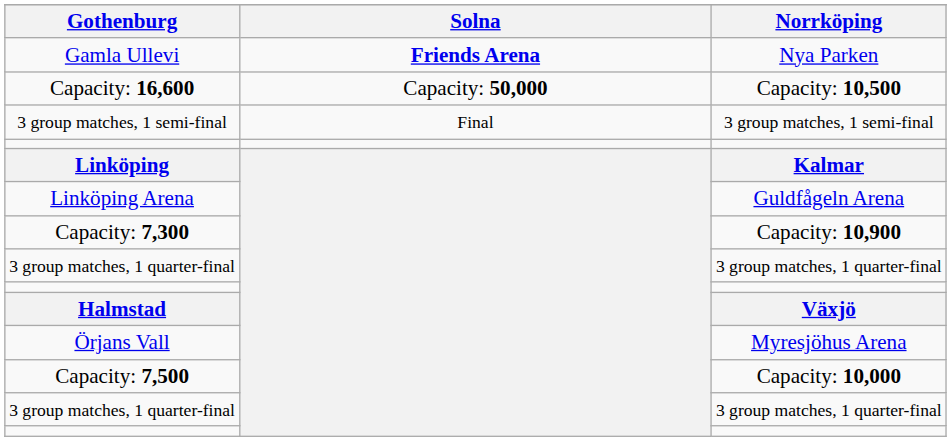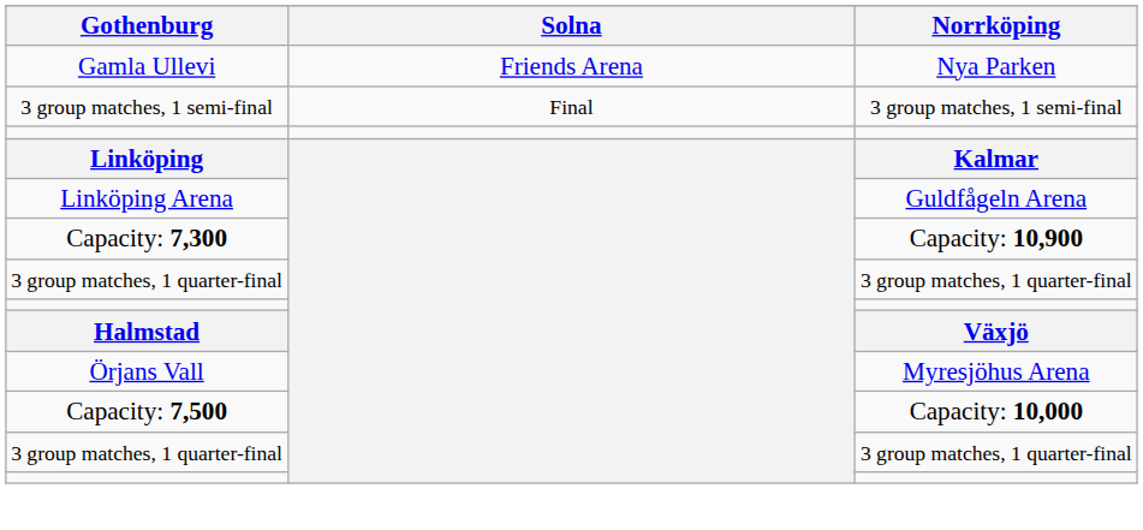Gamla Ullevi | Solna: bold -> normal
- row: Capacity: 16,600 | Capacity: 50,000 | Capacity: 10,500
